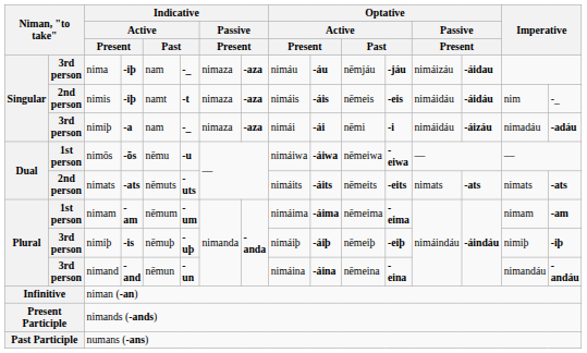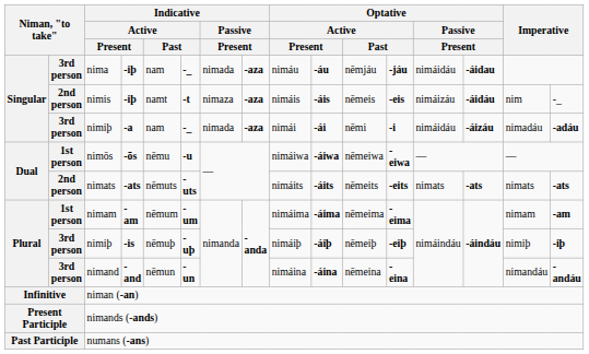nima | column 7: nimaza -> nimada
nima | column 13: nimáizáu -> nimáidáu
nimis | column 13: nimáidáu -> nimáizáu
Singular / nimiþ | column 7: nimaza -> nimada
